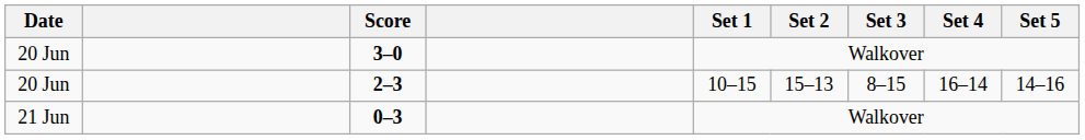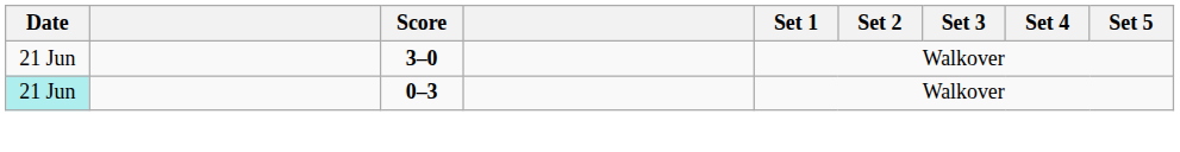3–0 | Date: 20 Jun -> 21 Jun
- row: 20 Jun | 2–3 | 10–15 | 15–13 | 8–15 | 16–14 | 14–16
0–3 | Date: no background -> paleturquoise background
